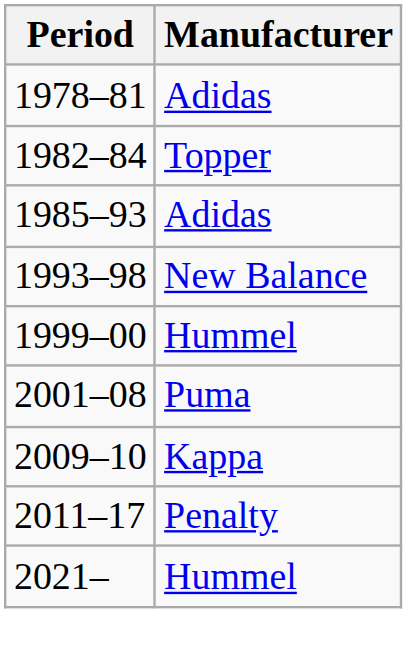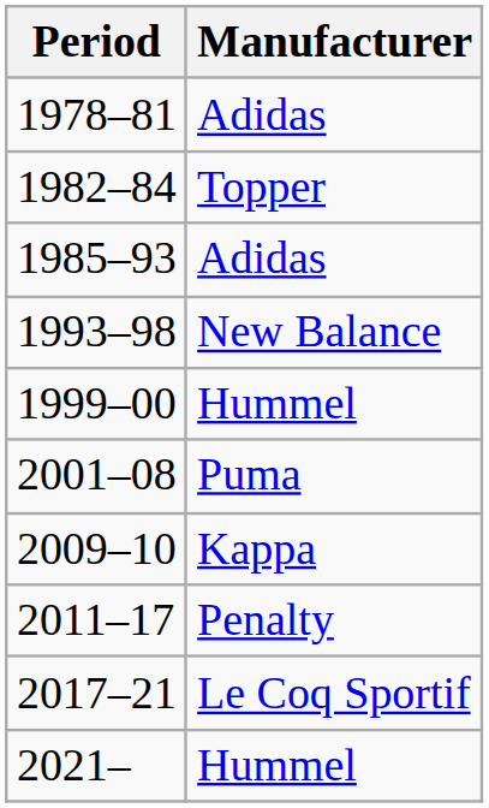+ row: 2017–21 | Le Coq Sportif
